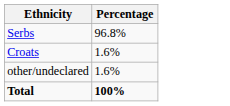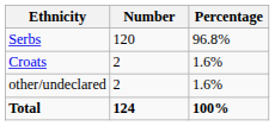+ column: Number | 120 | 2 | 2 | 124
